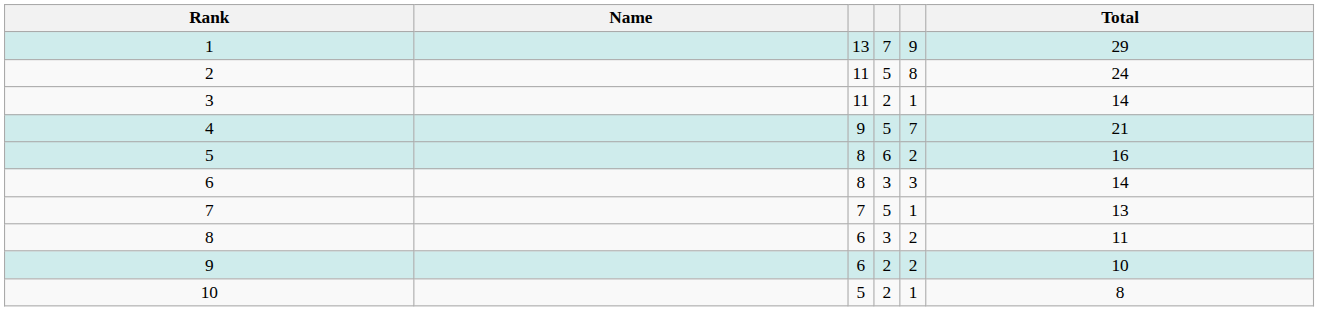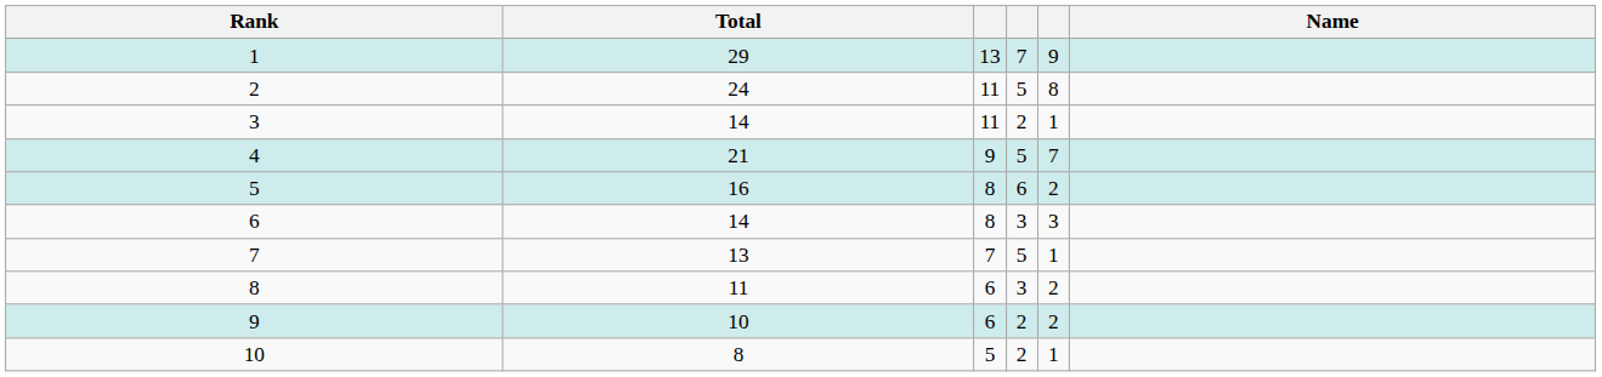columns swapped: Name <-> Total
